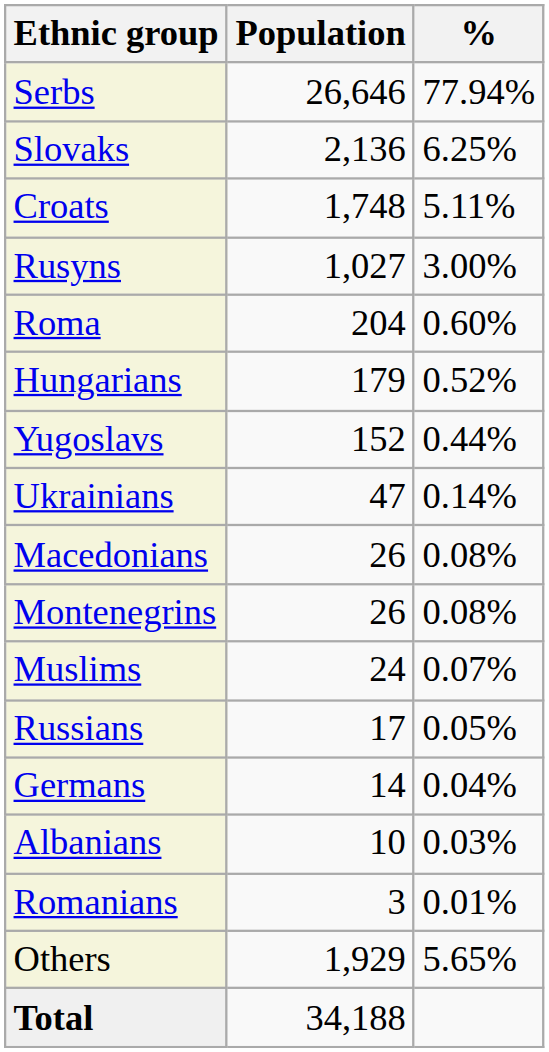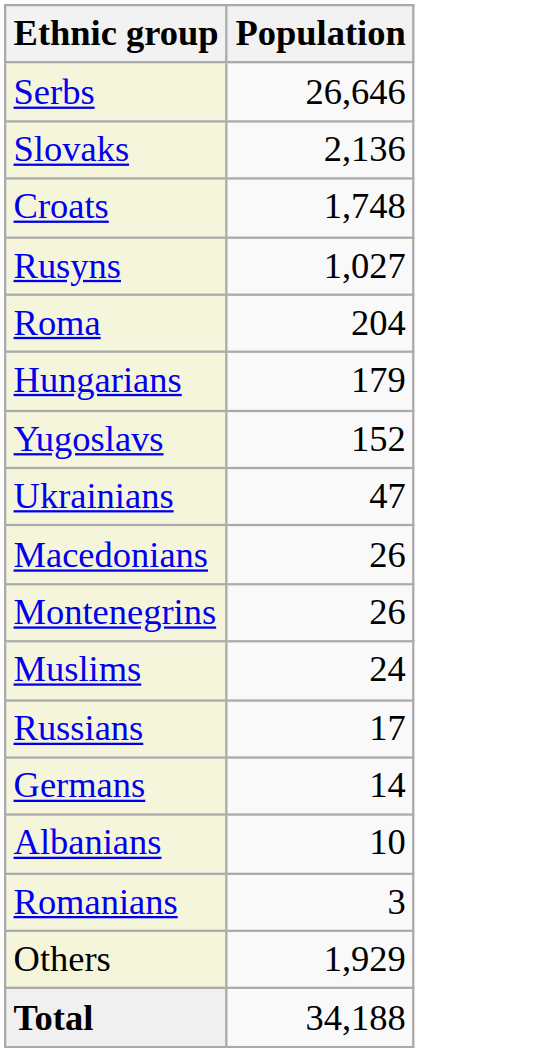- column: % | 77.94% | 6.25% | 5.11% | 3.00% | 0.60% | 0.52% | 0.44% | 0.14% | 0.08% | 0.08% | 0.07% | 0.05% | 0.04% | 0.03% | 0.01% | 5.65%
